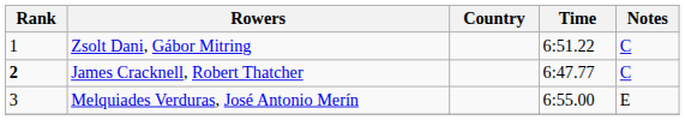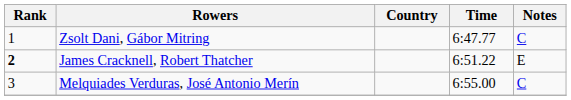Zsolt Dani, Gábor Mitring | Time: 6:51.22 -> 6:47.77
James Cracknell, Robert Thatcher | Time: 6:47.77 -> 6:51.22
James Cracknell, Robert Thatcher | Notes: C -> E
Melquiades Verduras, José Antonio Merín | Notes: E -> C
